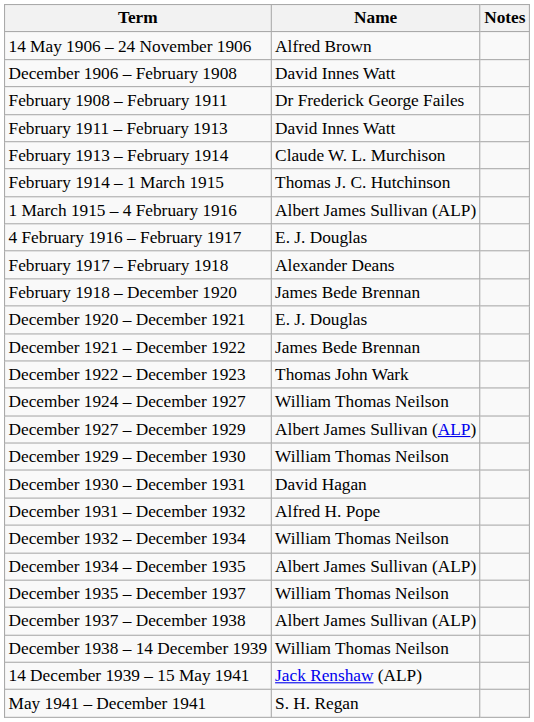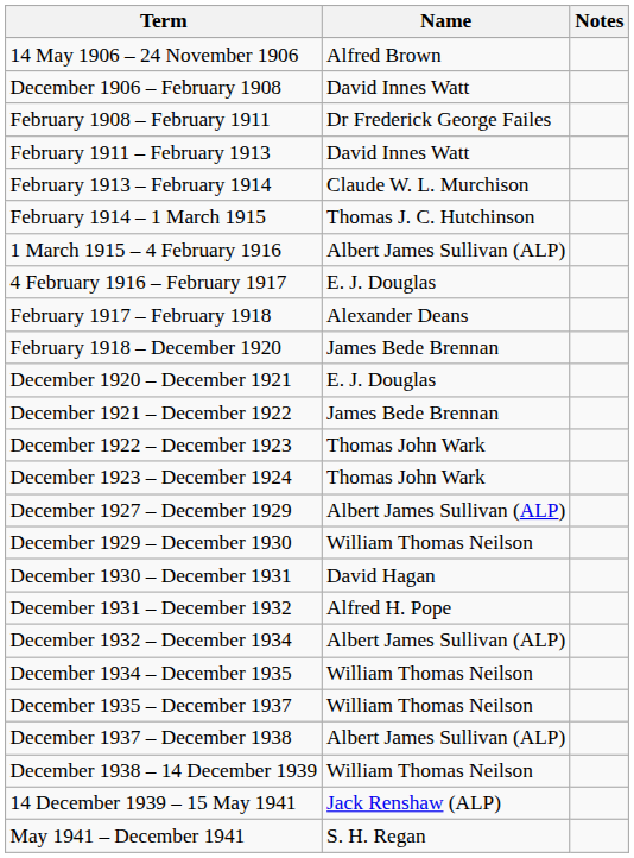+ row: December 1923 – December 1924 | Thomas John Wark
- row: December 1924 – December 1927 | William Thomas Neilson
December 1932 – December 1934 | Name: William Thomas Neilson -> Albert James Sullivan (ALP)
December 1934 – December 1935 | Name: Albert James Sullivan (ALP) -> William Thomas Neilson
